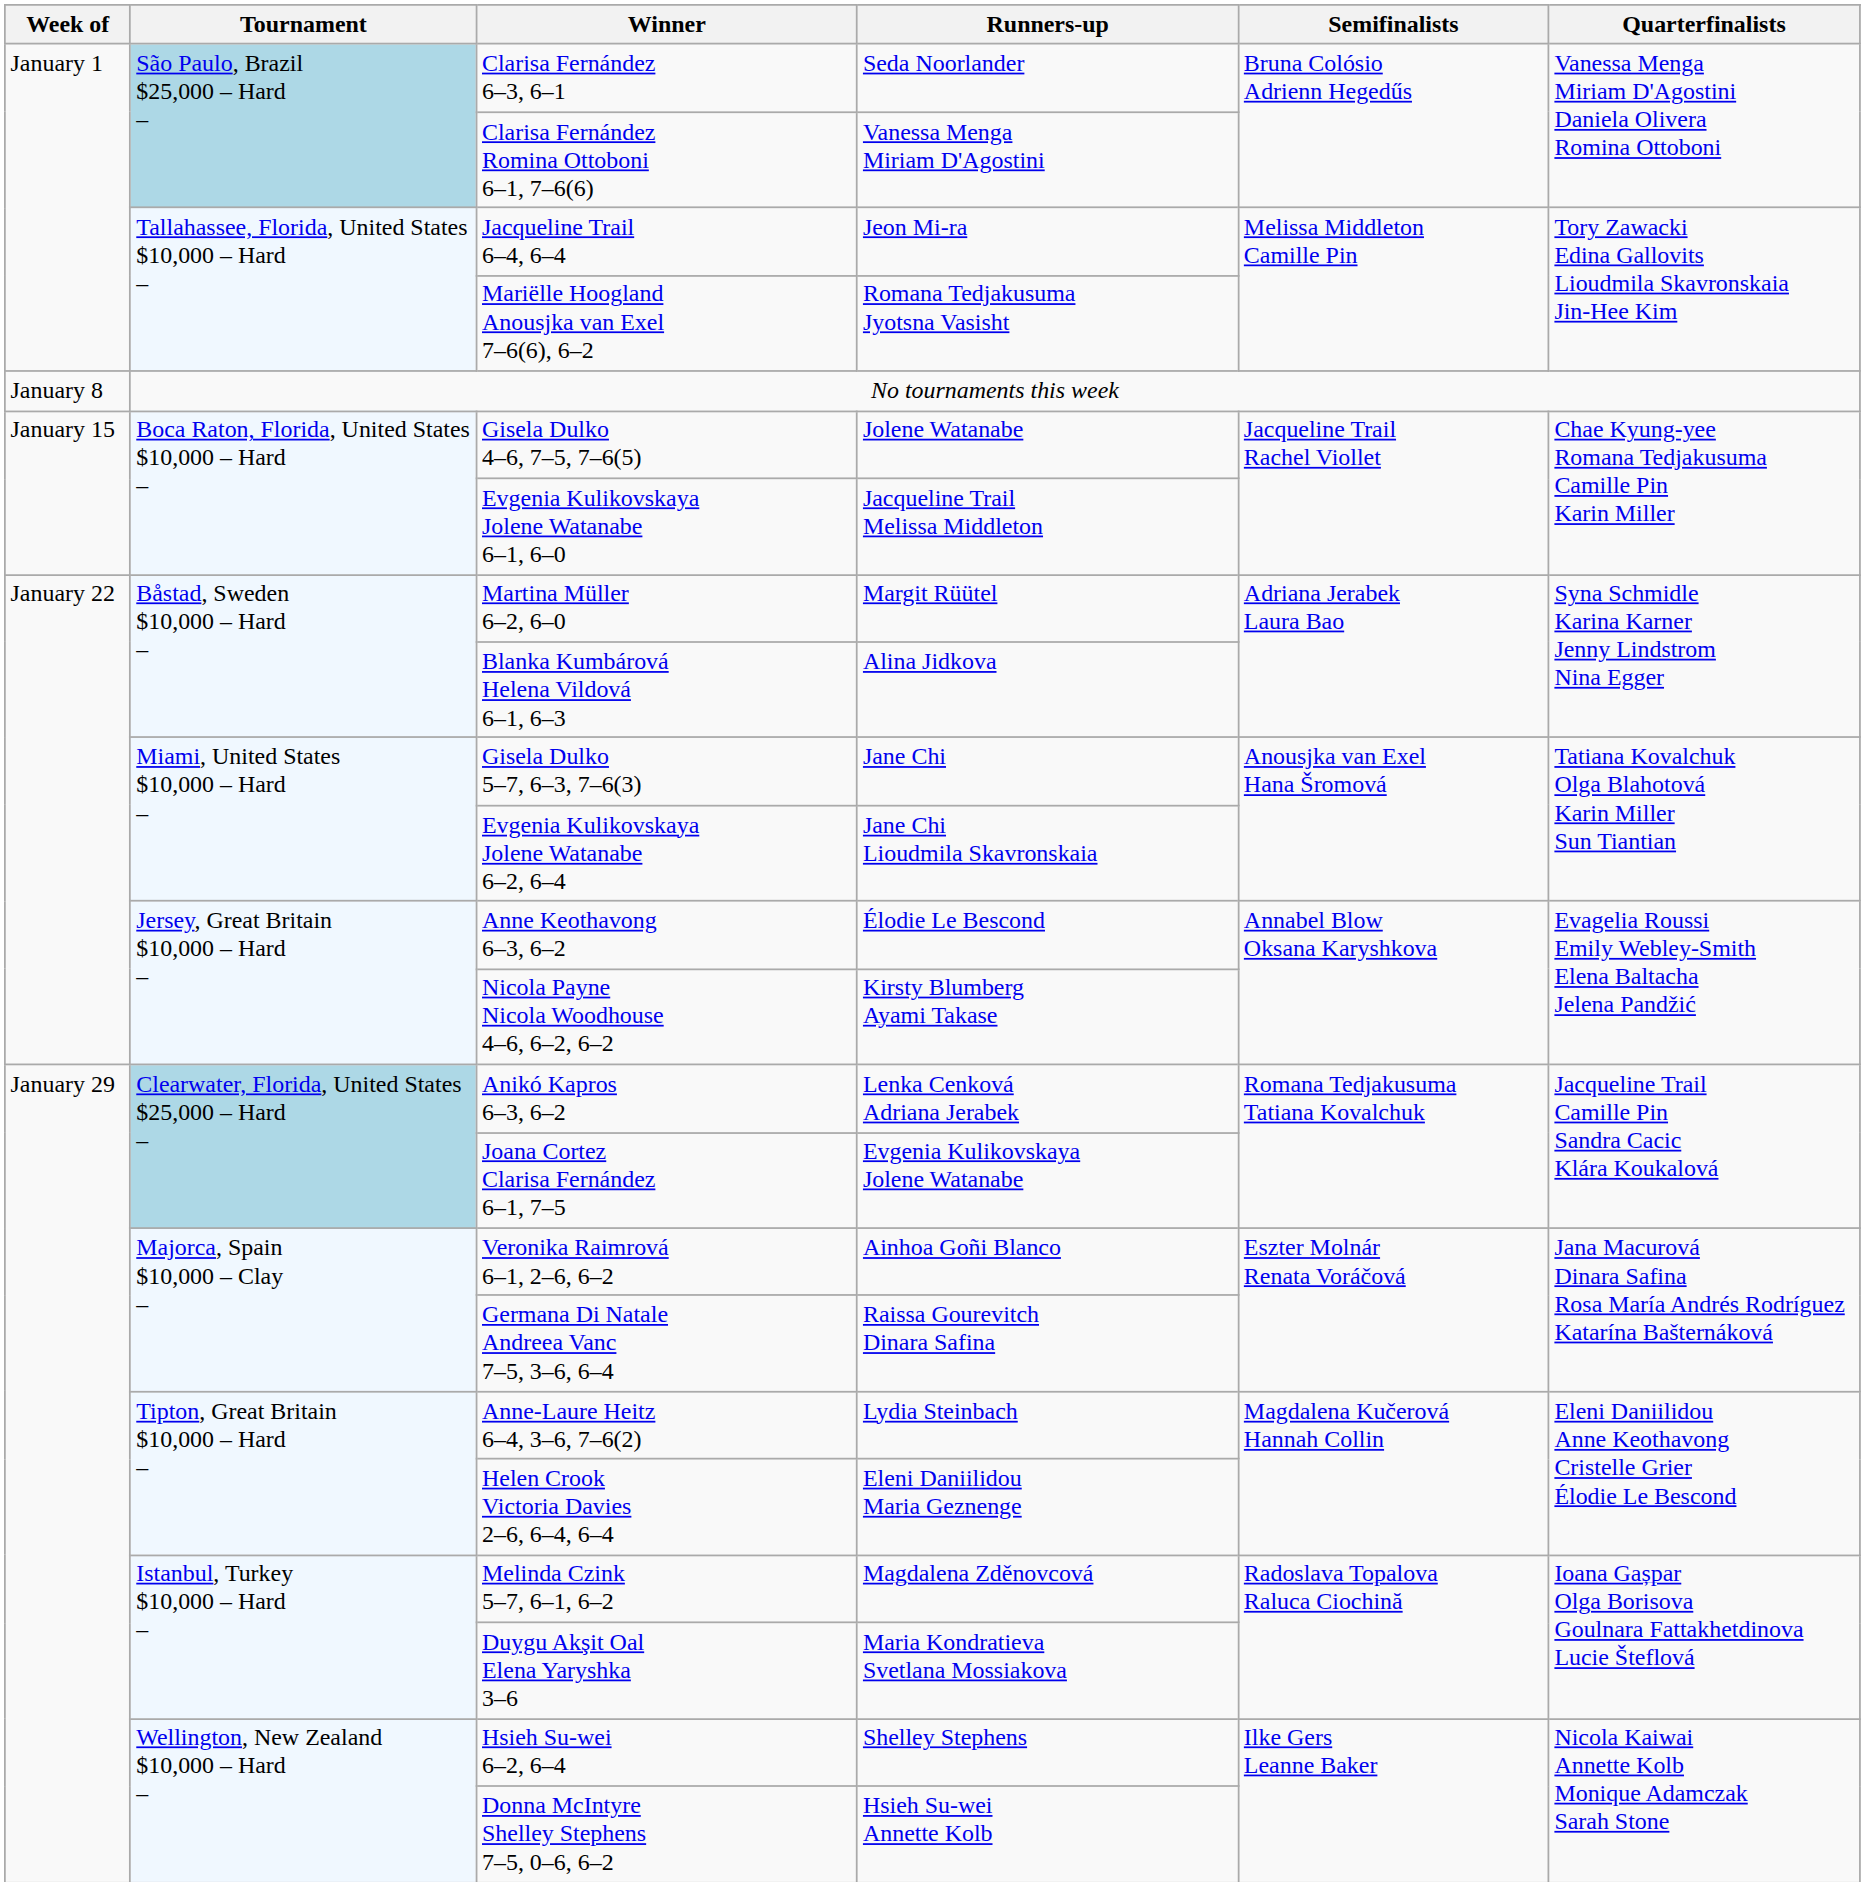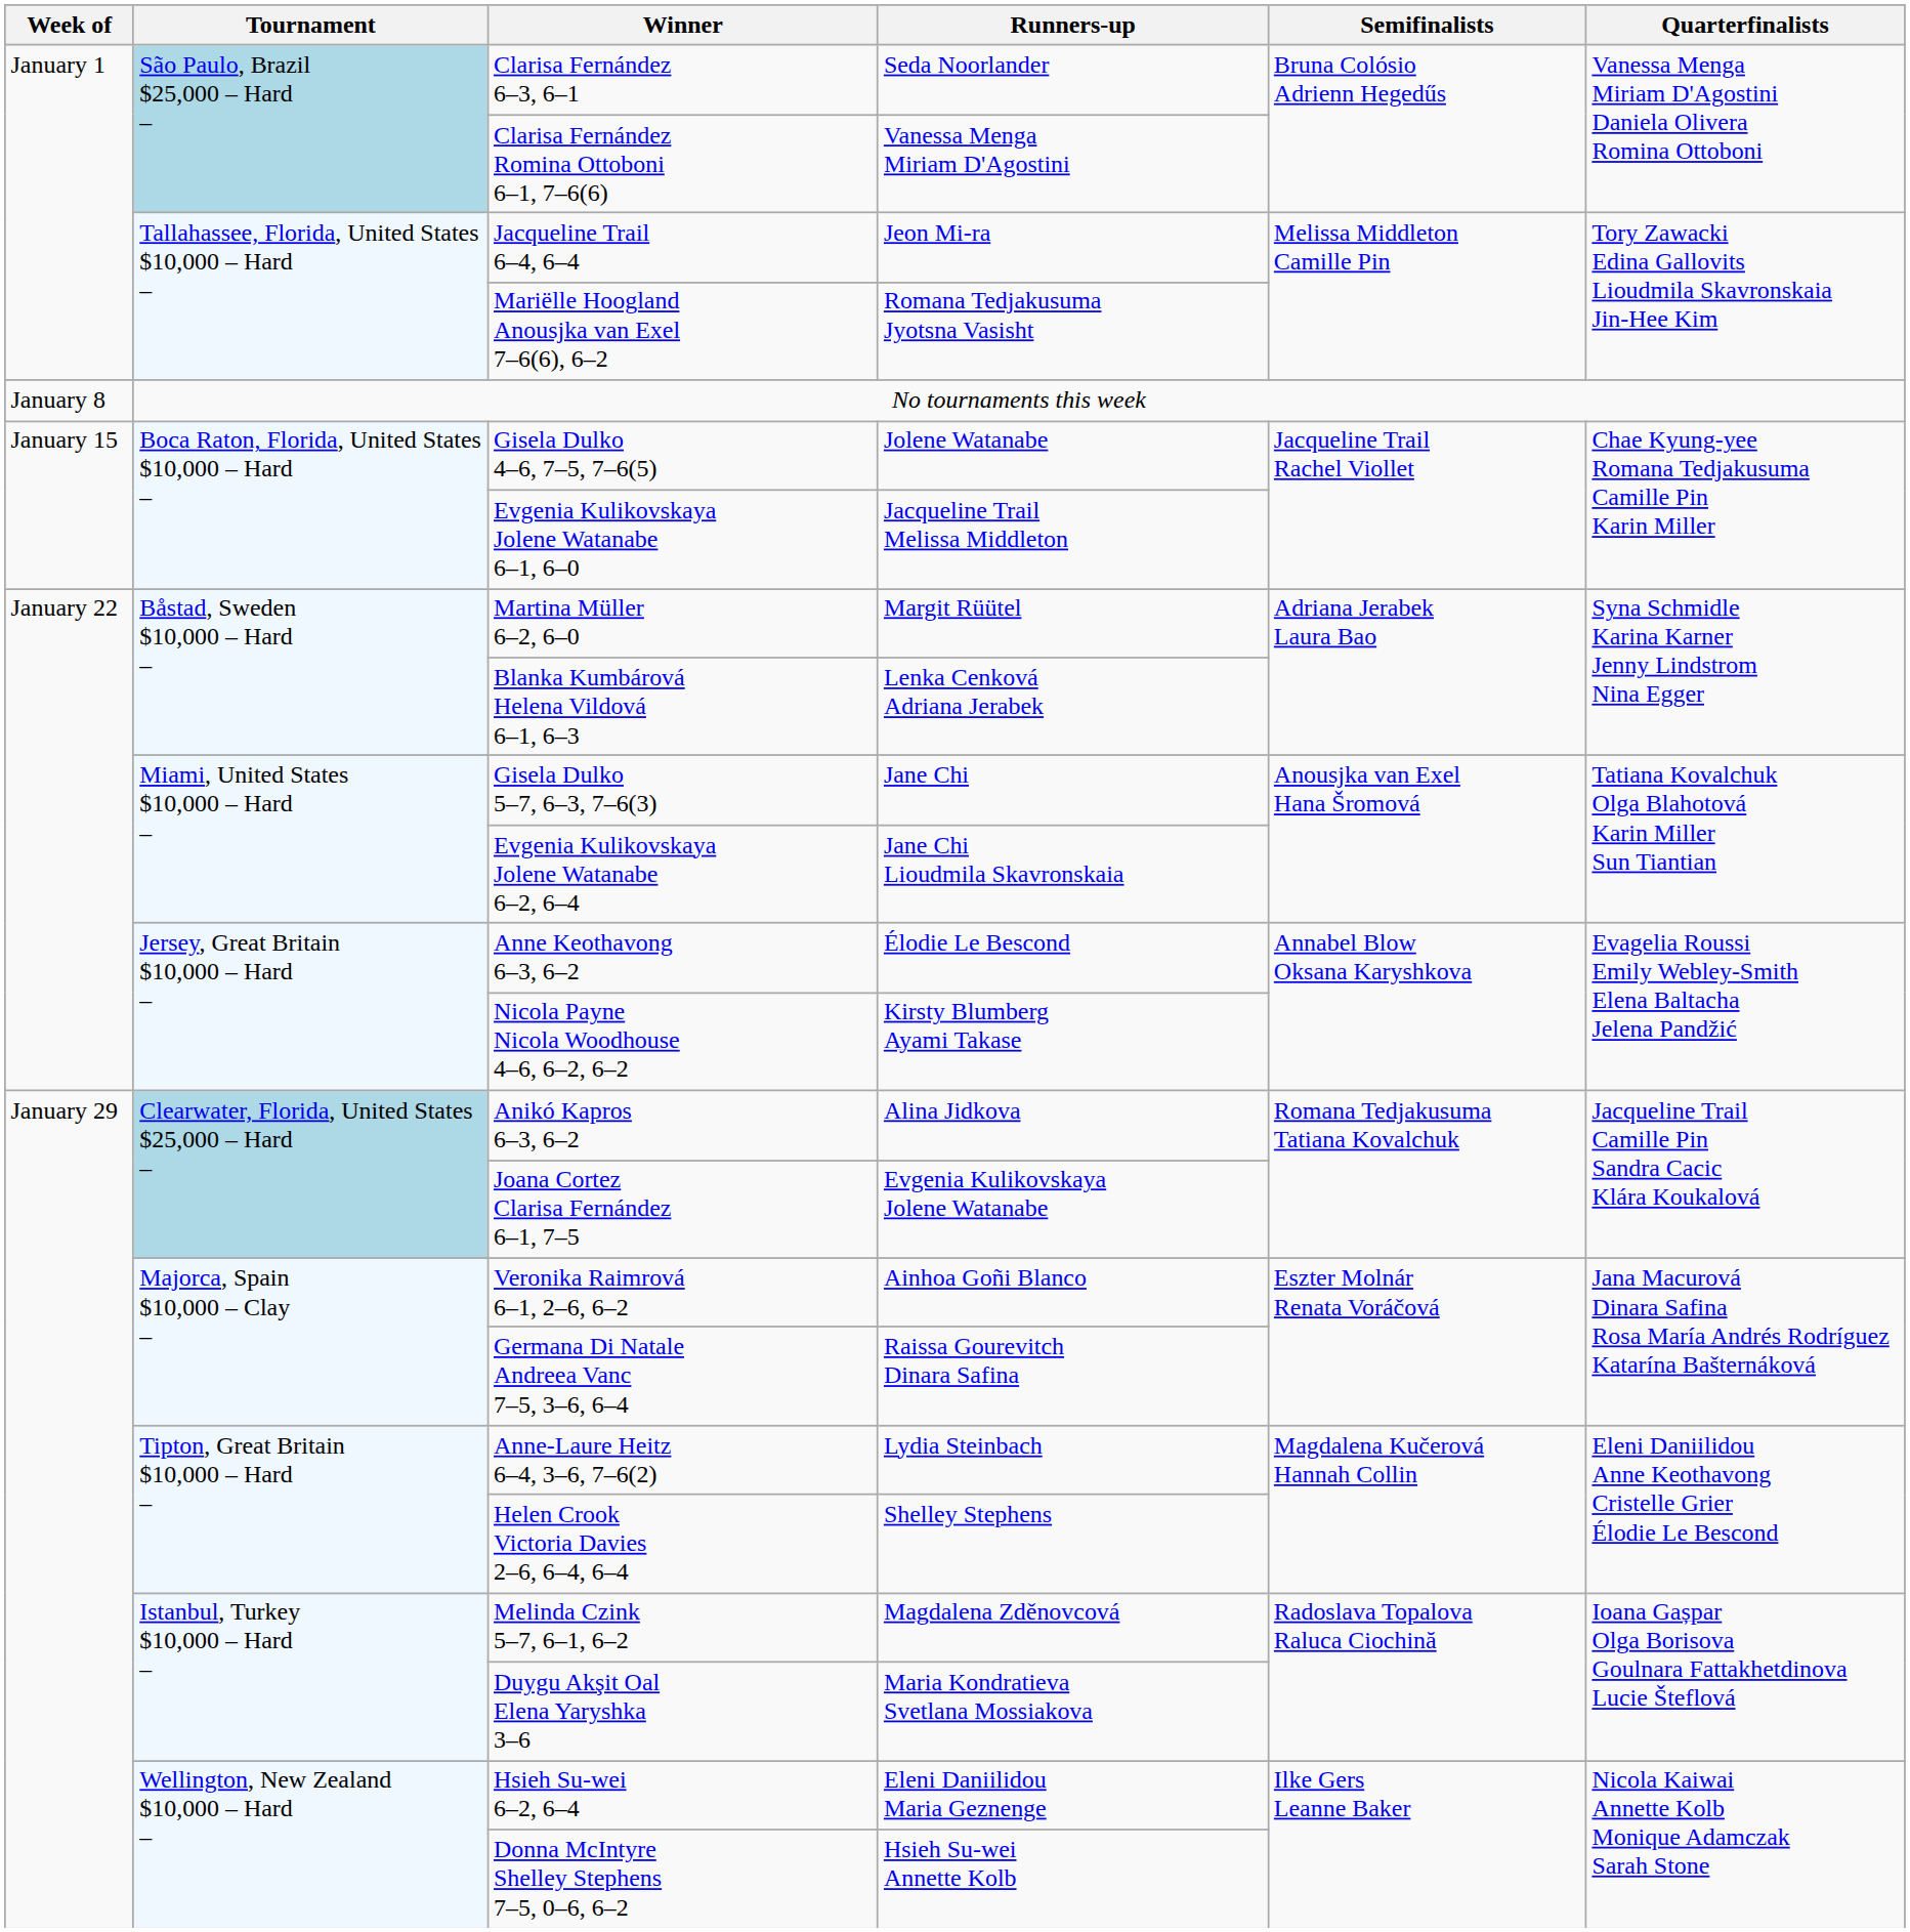Blanka Kumbárová Helena Vildová 6–1, 6–3 | Runners-up: Alina Jidkova -> Lenka Cenková Adriana Jerabek
Anikó Kapros 6–3, 6–2 | Runners-up: Lenka Cenková Adriana Jerabek -> Alina Jidkova
Helen Crook Victoria Davies 2–6, 6–4, 6–4 | Runners-up: Eleni Daniilidou Maria Geznenge -> Shelley Stephens
Hsieh Su-wei 6–2, 6–4 | Runners-up: Shelley Stephens -> Eleni Daniilidou Maria Geznenge
